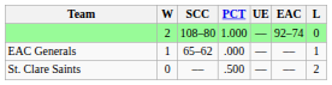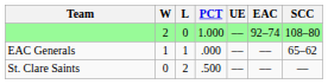columns swapped: L <-> SCC
